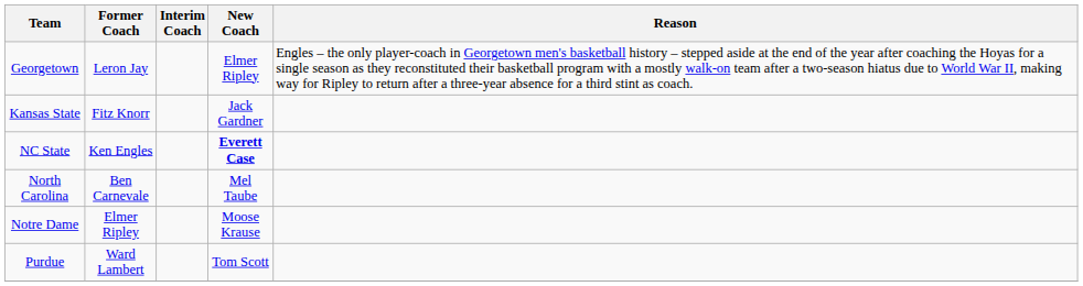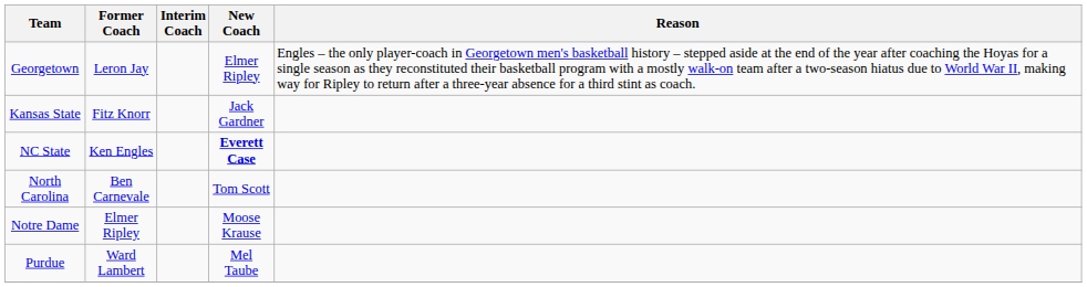North Carolina | New Coach: Mel Taube -> Tom Scott
Purdue | New Coach: Tom Scott -> Mel Taube
